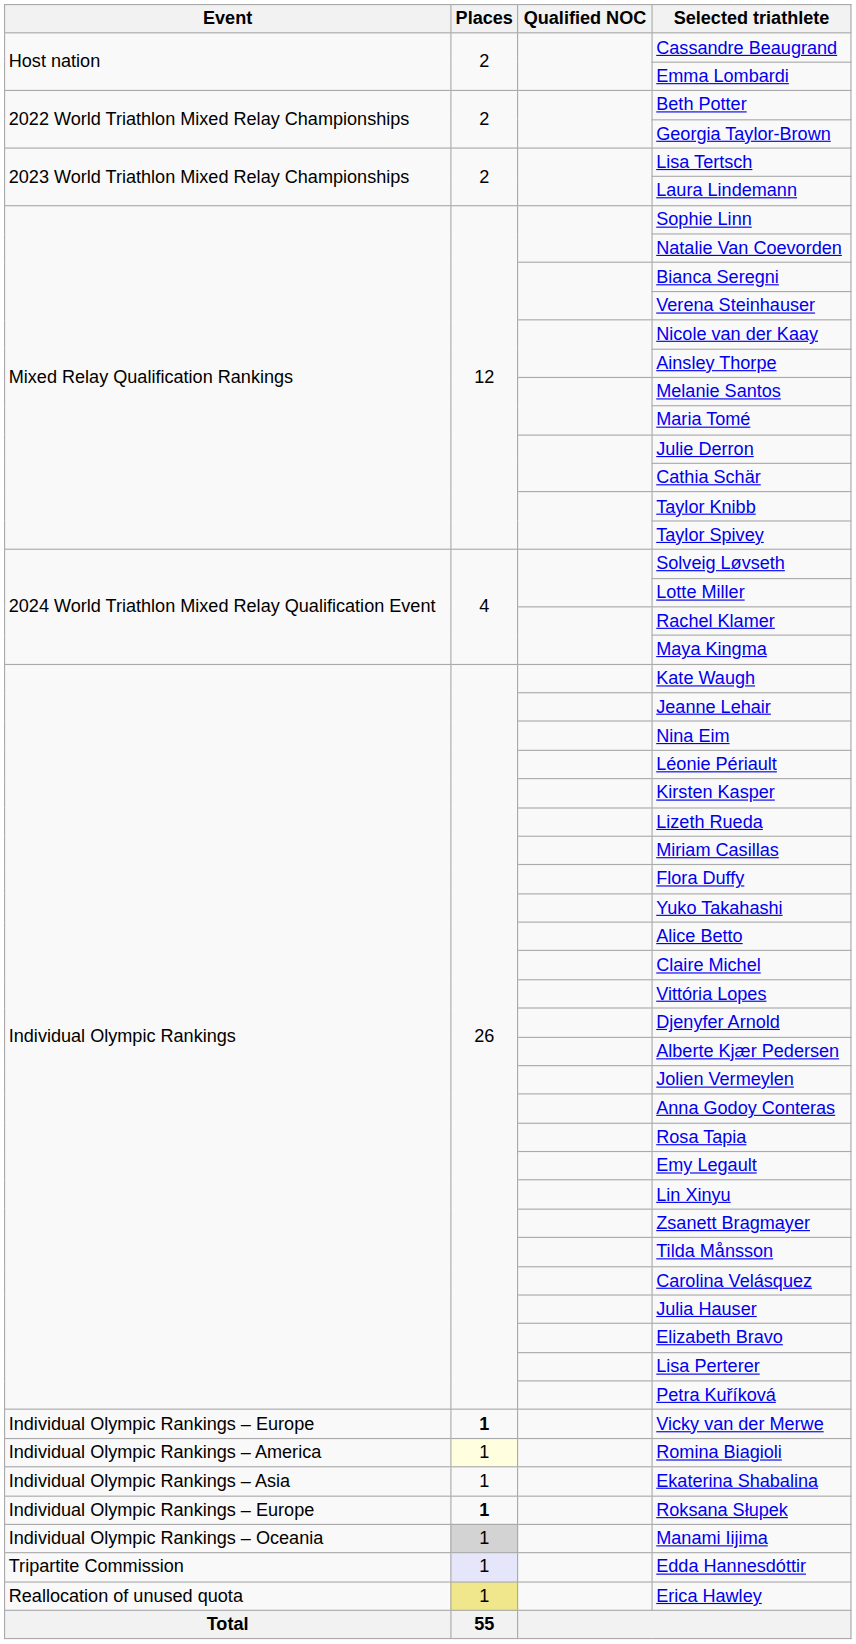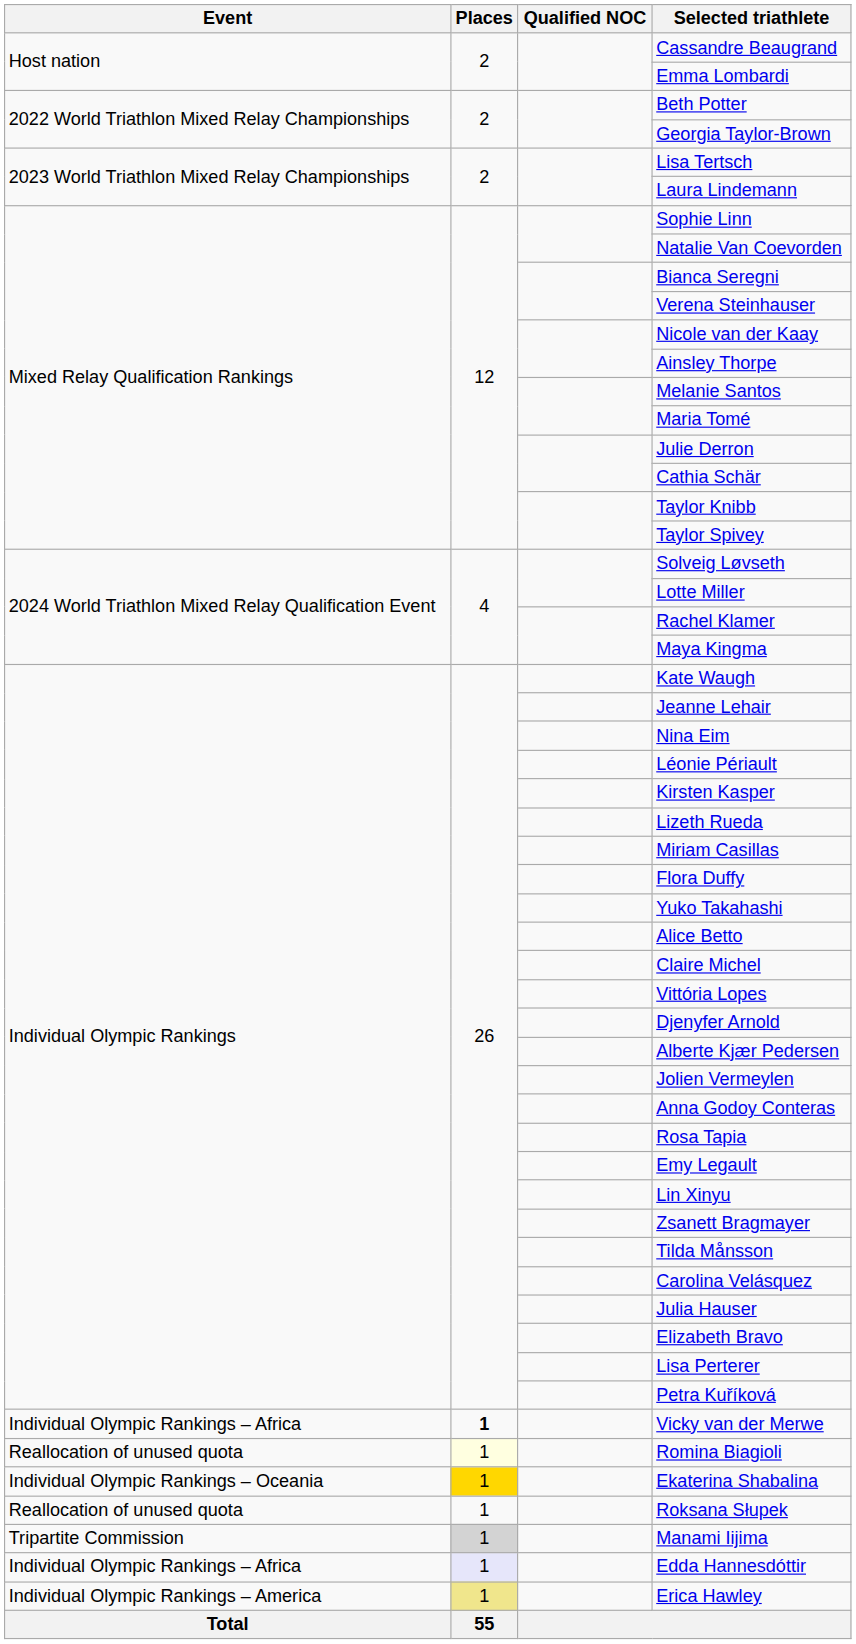Vicky van der Merwe | Event: Individual Olympic Rankings – Europe -> Individual Olympic Rankings – Africa
Romina Biagioli | Event: Individual Olympic Rankings – America -> Reallocation of unused quota
Ekaterina Shabalina | Event: Individual Olympic Rankings – Asia -> Individual Olympic Rankings – Oceania
Ekaterina Shabalina | Places: no background -> gold background
Roksana Słupek | Event: Individual Olympic Rankings – Europe -> Reallocation of unused quota
Roksana Słupek | Places: bold -> normal
Manami Iijima | Event: Individual Olympic Rankings – Oceania -> Tripartite Commission
Edda Hannesdóttir | Event: Tripartite Commission -> Individual Olympic Rankings – Africa
Erica Hawley | Event: Reallocation of unused quota -> Individual Olympic Rankings – America
